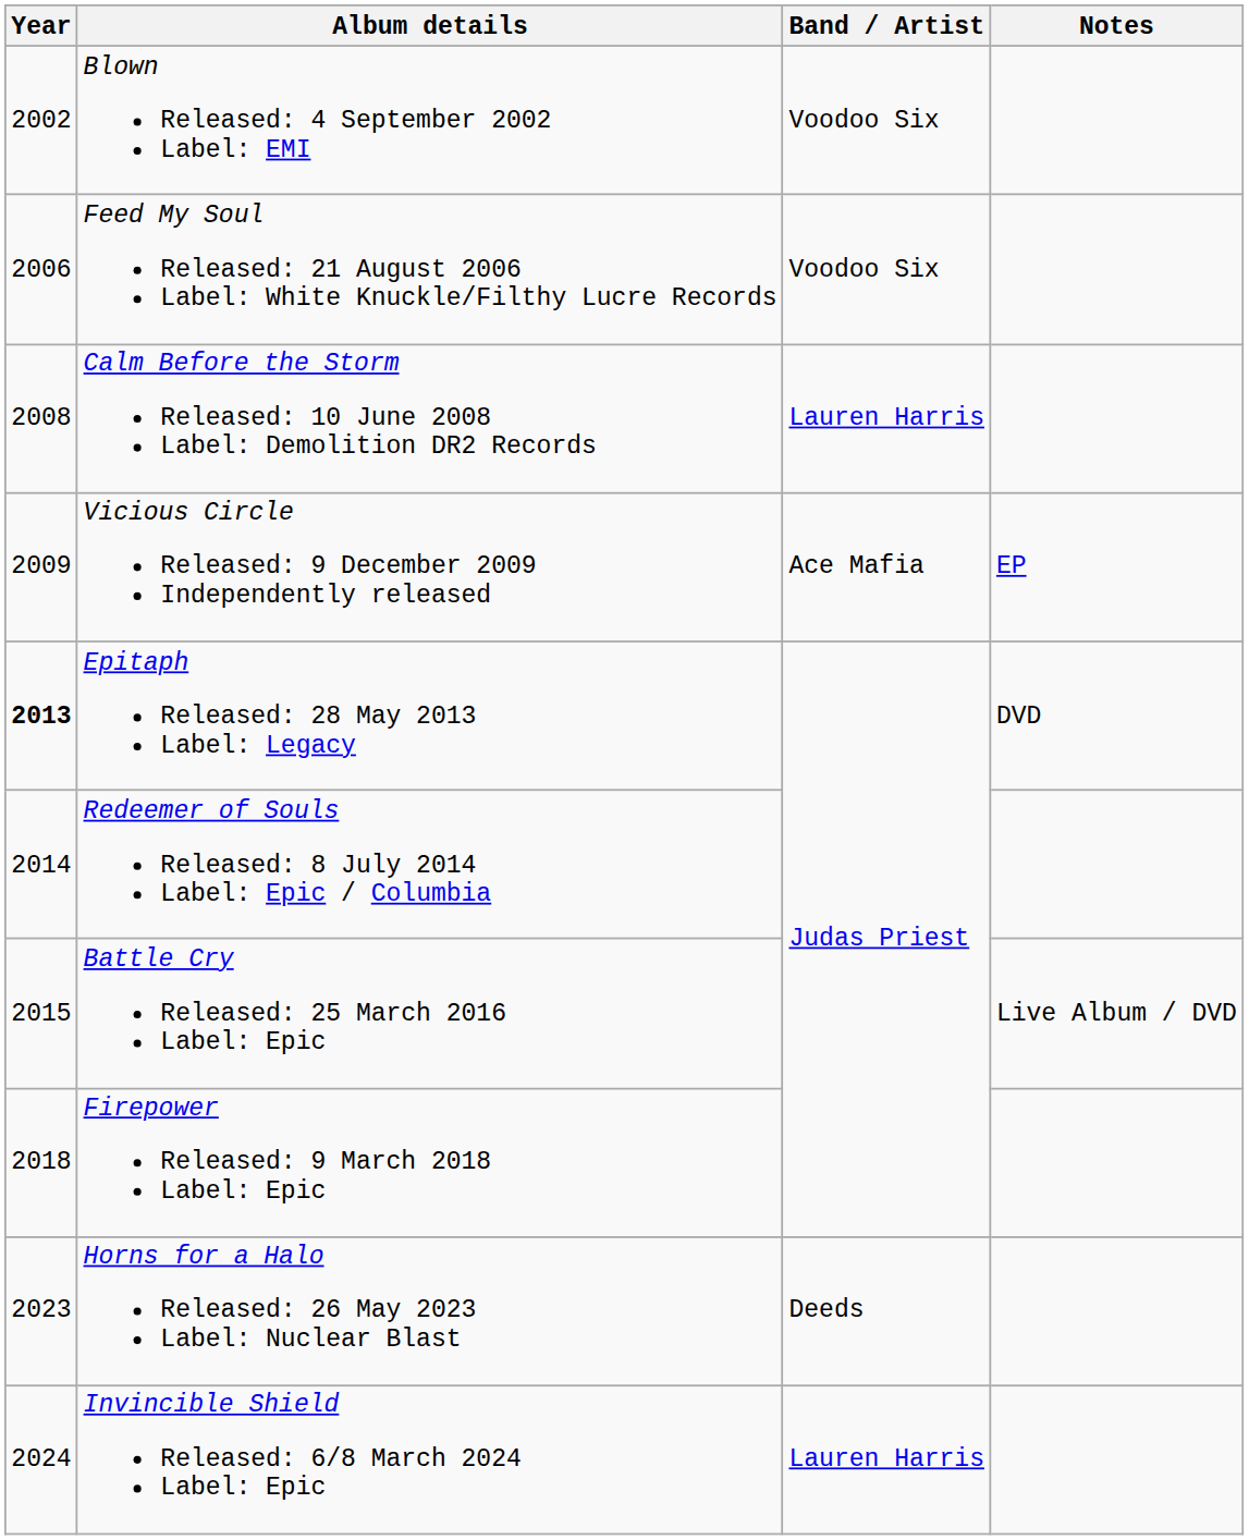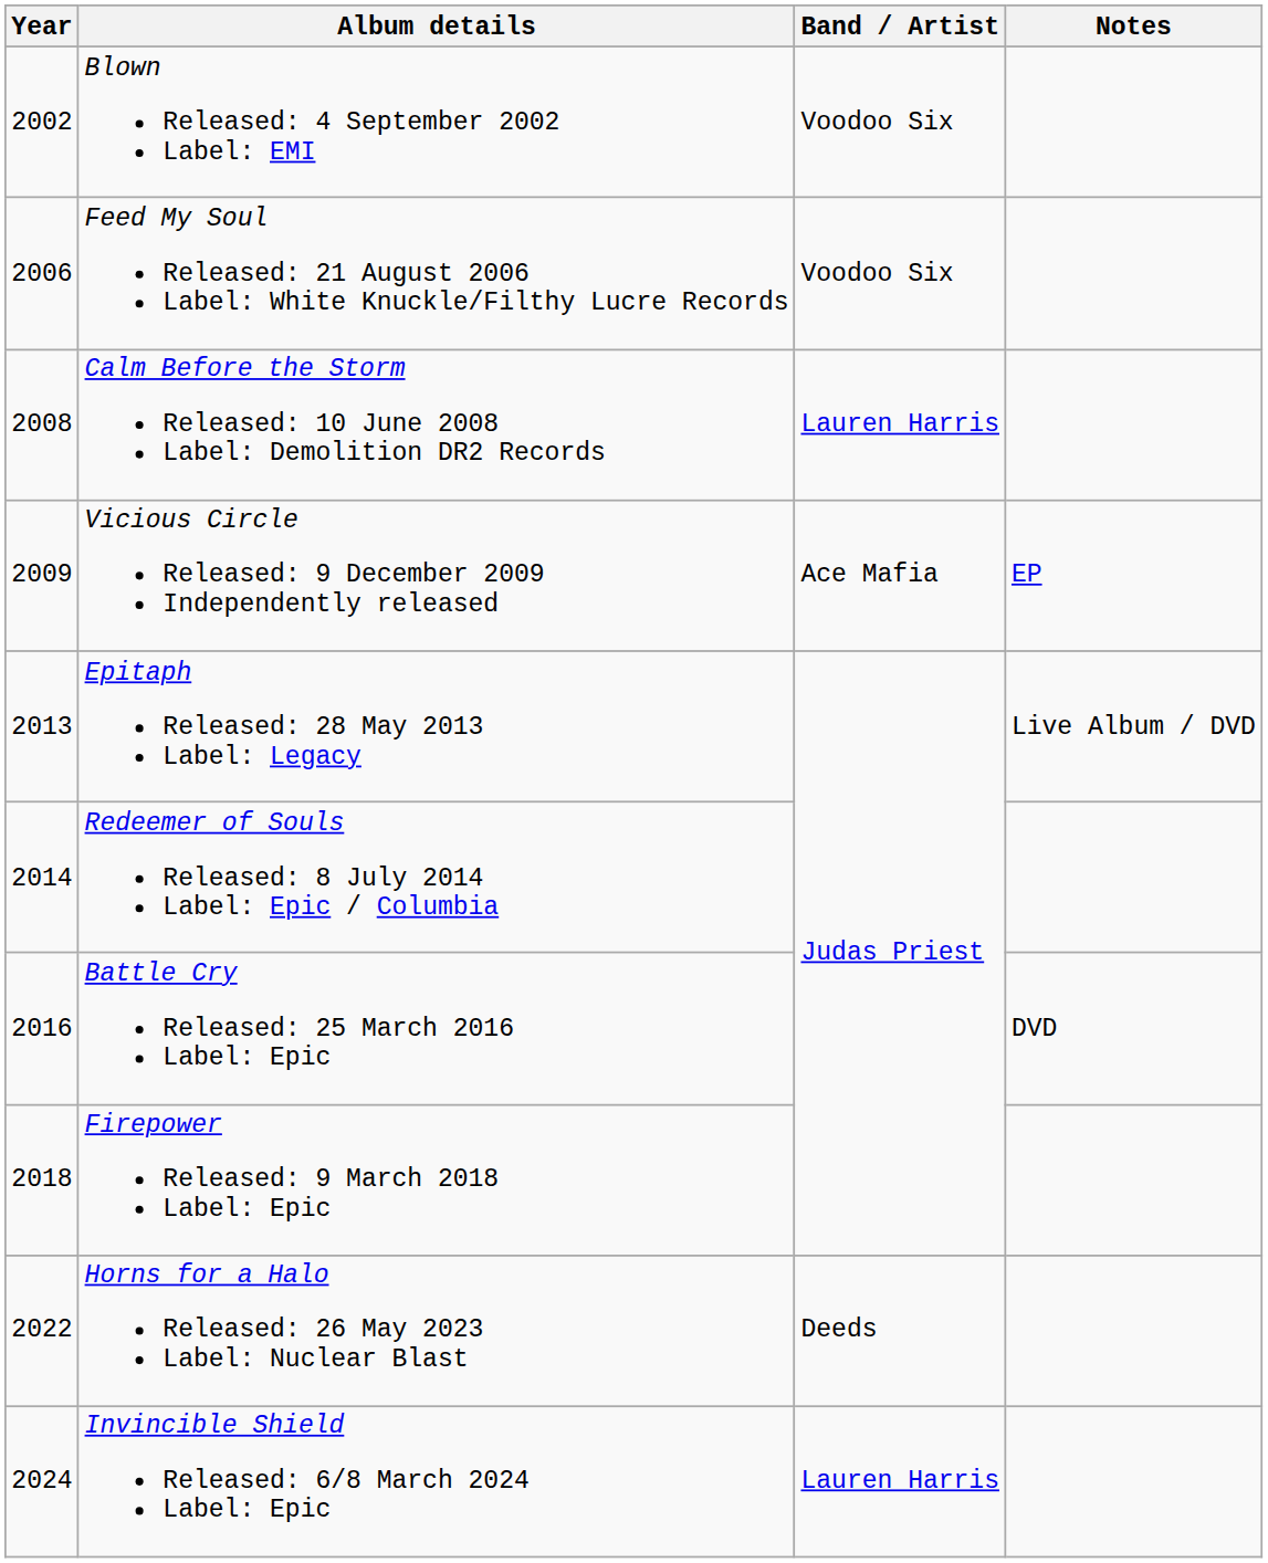Epitaph Released: 28 May 2013 Label: Legacy | Year: bold -> normal
Epitaph Released: 28 May 2013 Label: Legacy | Notes: DVD -> Live Album / DVD
Battle Cry Released: 25 March 2016 Label: Epic | Year: 2015 -> 2016
Battle Cry Released: 25 March 2016 Label: Epic | Notes: Live Album / DVD -> DVD
Horns for a Halo Released: 26 May 2023 Label: Nuclear Blast | Year: 2023 -> 2022
